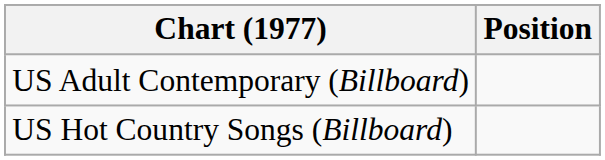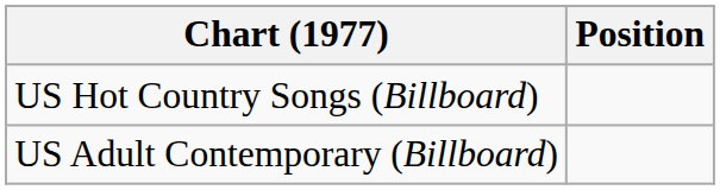rows swapped: US Adult Contemporary (Billboard) <-> US Hot Country Songs (Billboard)
